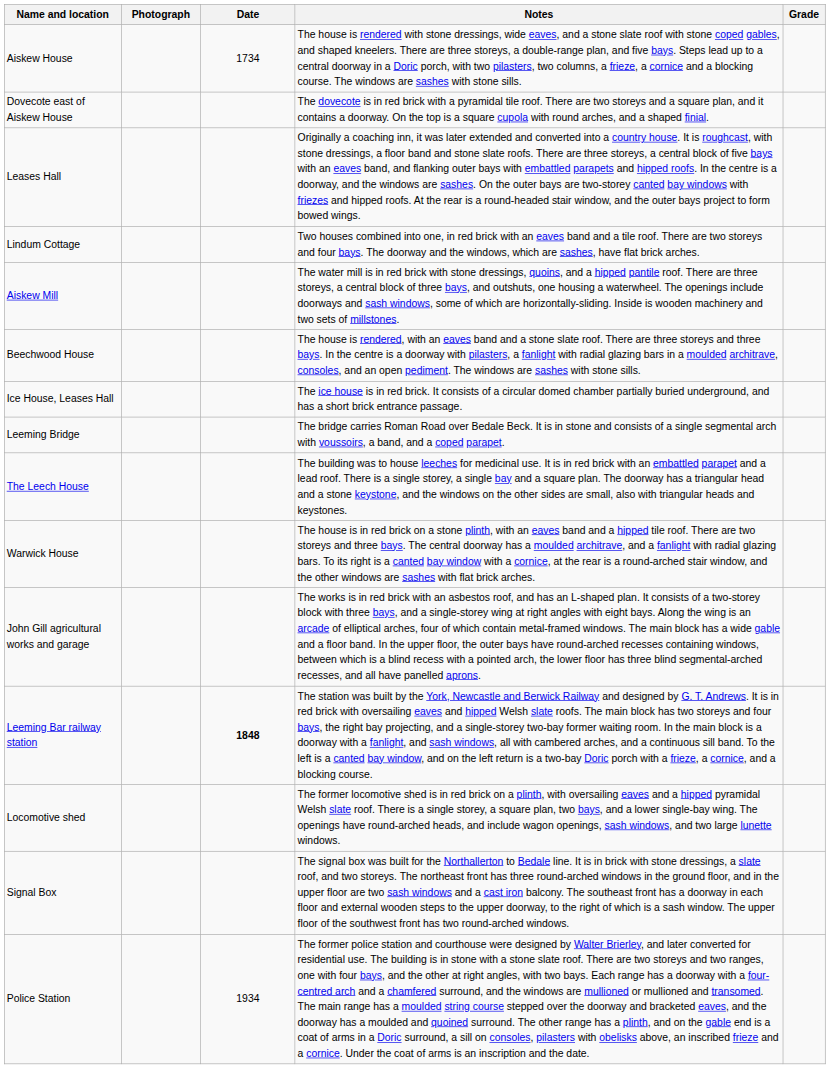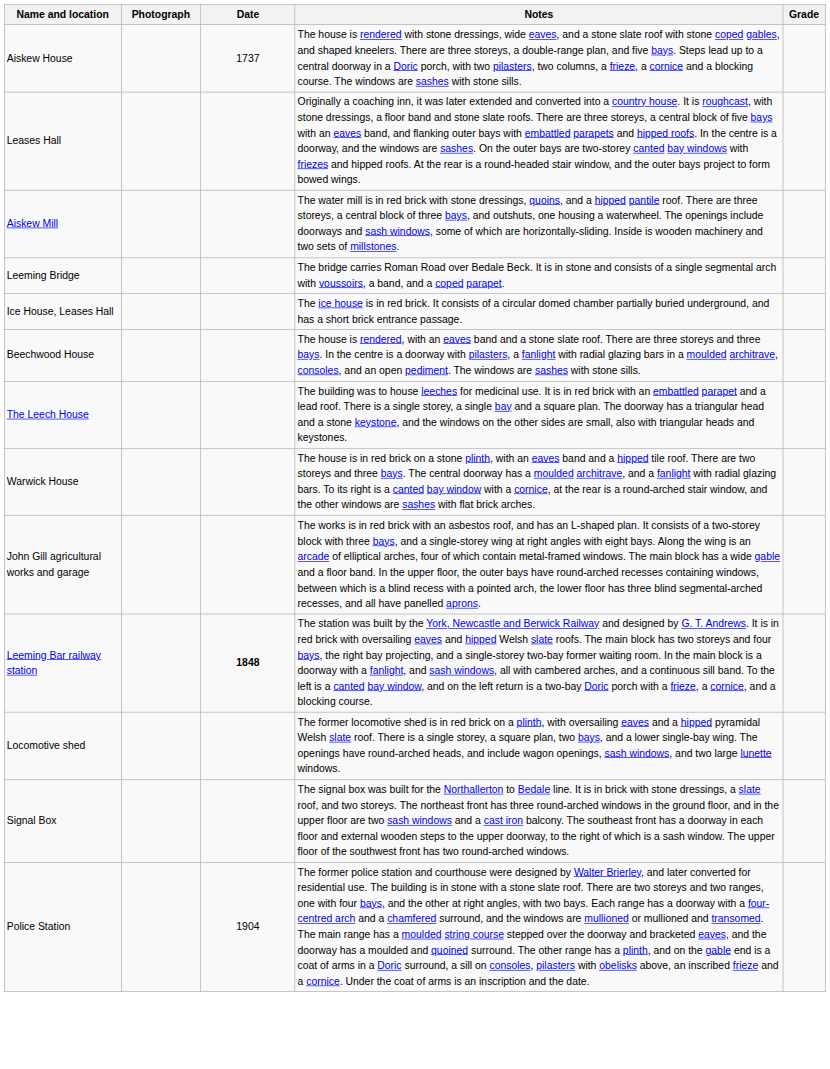Aiskew House | Date: 1734 -> 1737
- row: Dovecote east of Aiskew House | The dovecote is in red brick with a pyramidal tile roof. There are two storeys and a square plan, and it contains a doorway. On the top is a square cupola with round arches, and a shaped finial.
- row: Lindum Cottage | Two houses combined into one, in red brick with an eaves band and a tile roof. There are two storeys and four bays. The doorway and the windows, which are sashes, have flat brick arches.
rows swapped: Beechwood House <-> Leeming Bridge
Police Station | Date: 1934 -> 1904
